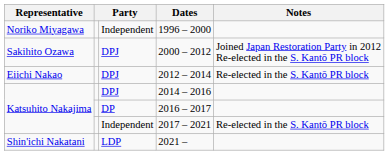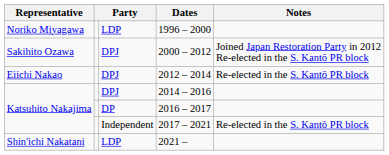1996 – 2000 | column 3: Independent -> LDP
